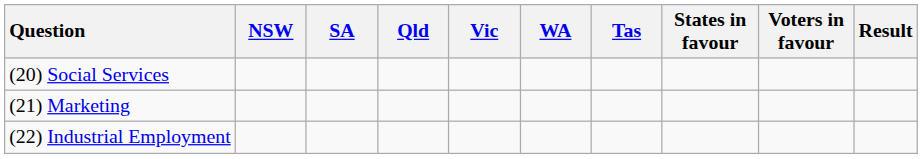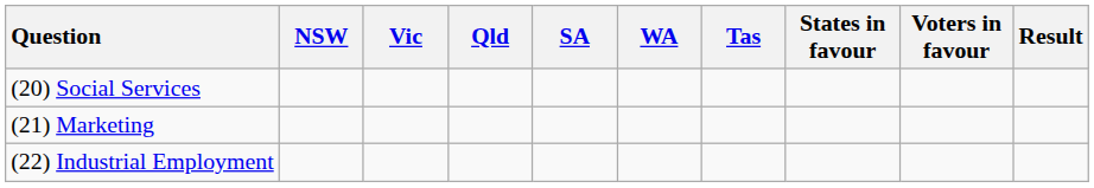columns swapped: Vic <-> SA
